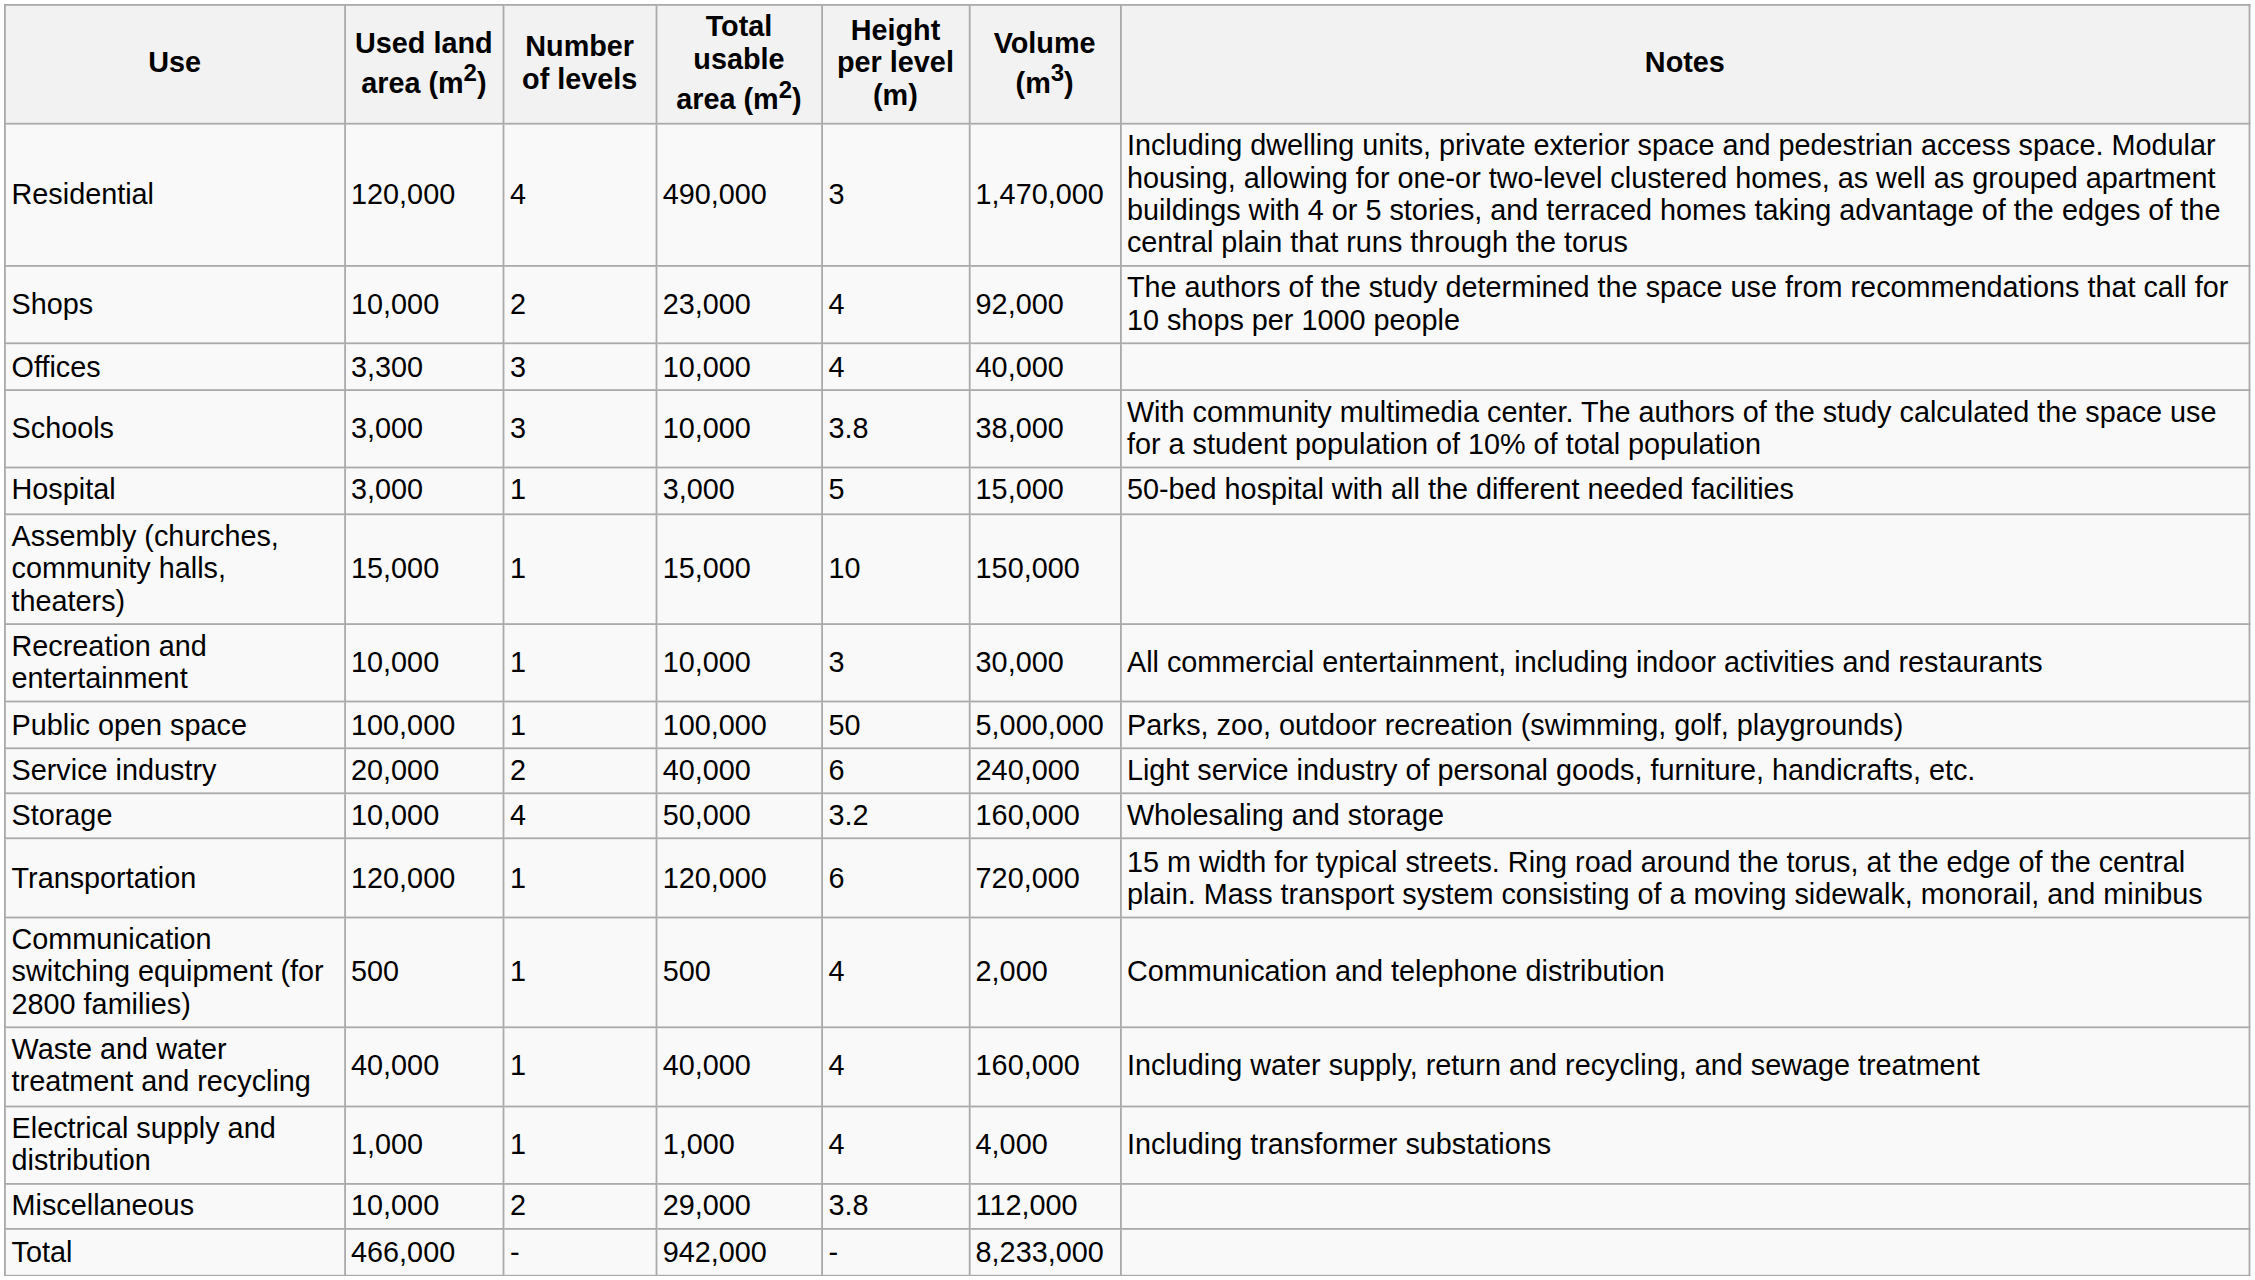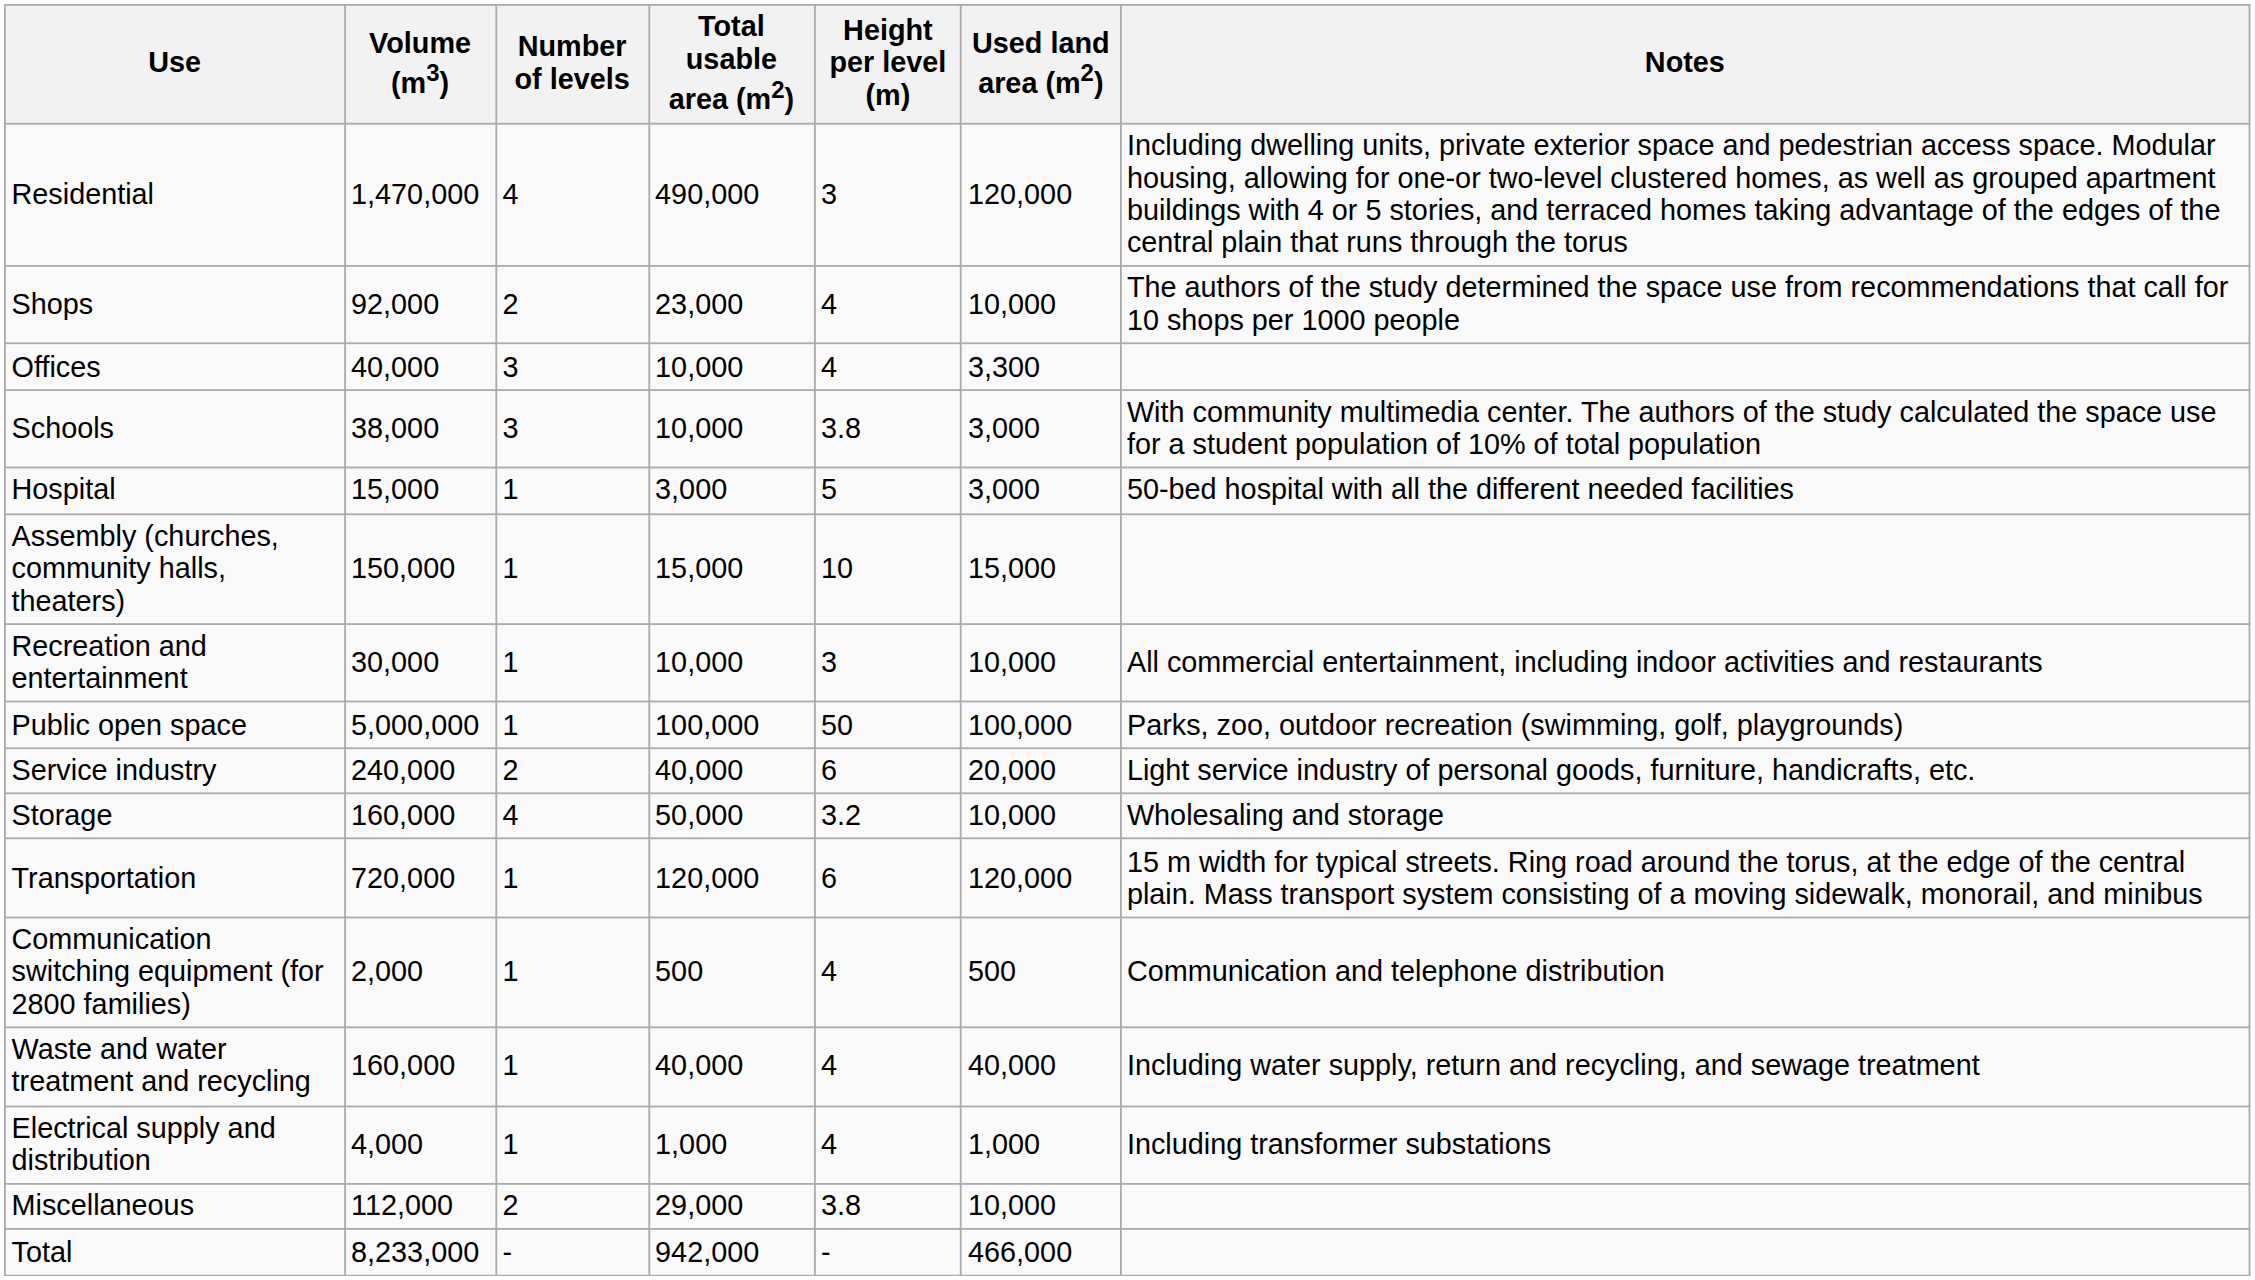columns swapped: Used land area (m2) <-> Volume (m3)
